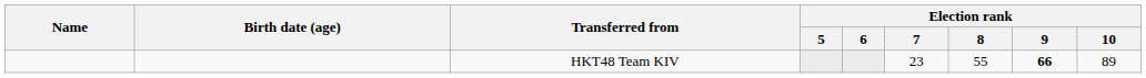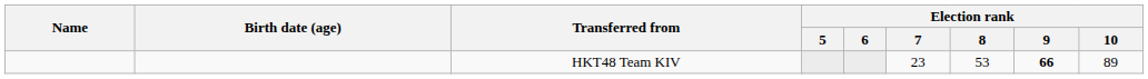HKT48 Team KIV | Election rank / 8: 55 -> 53
